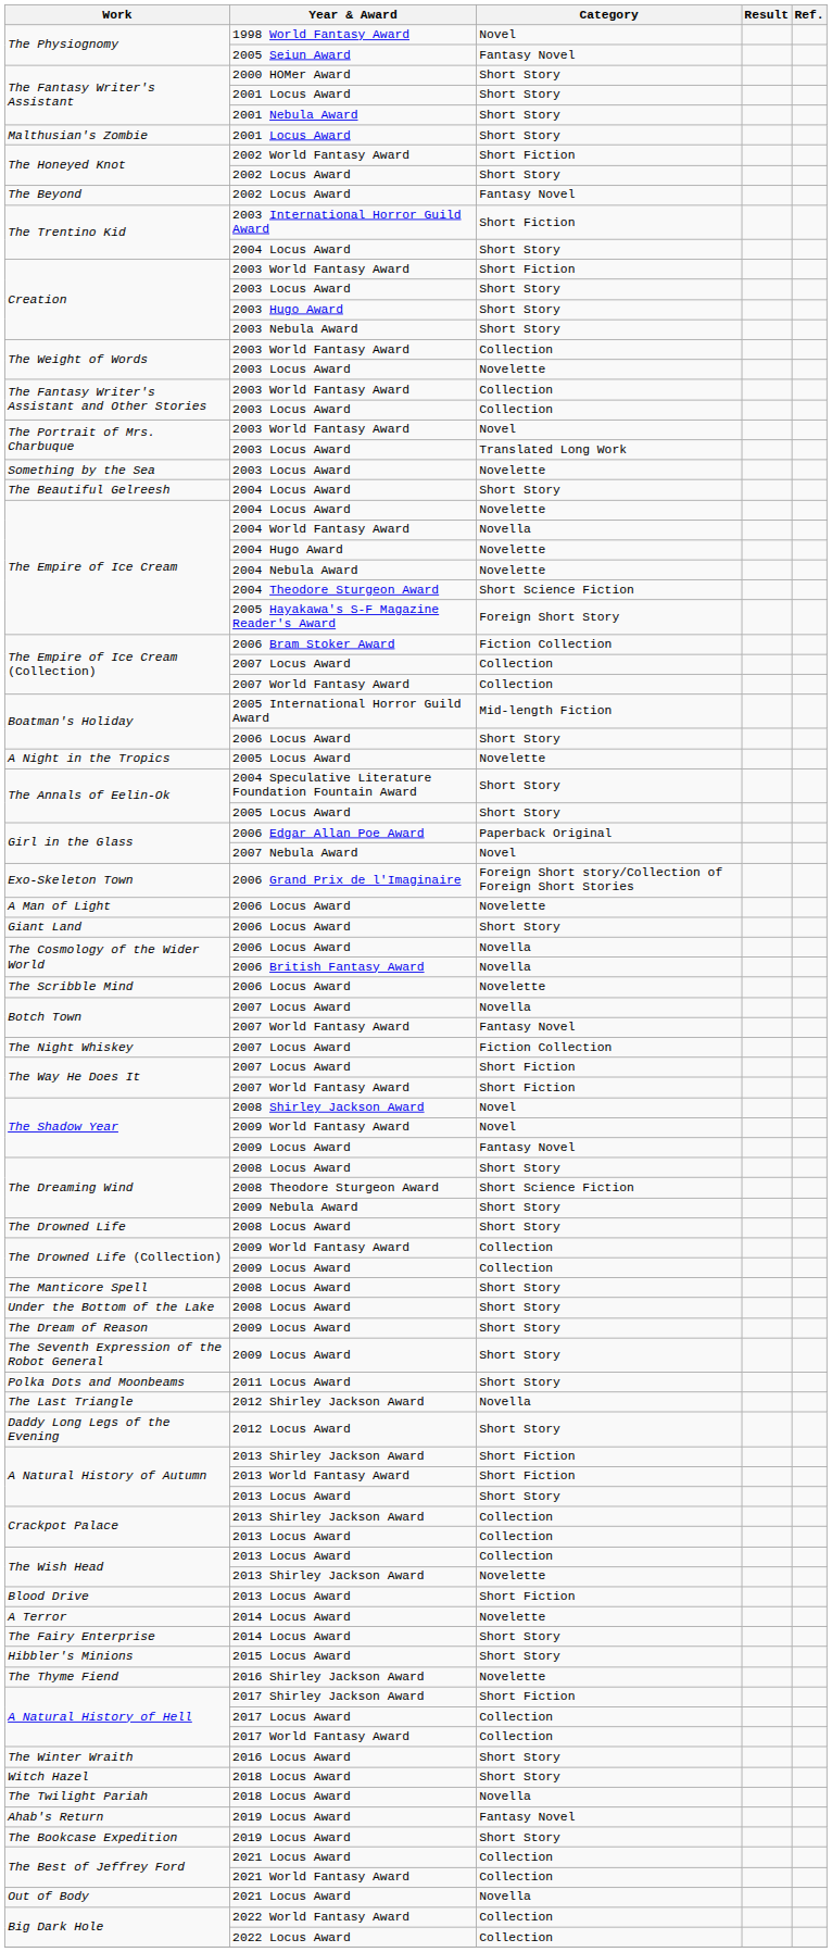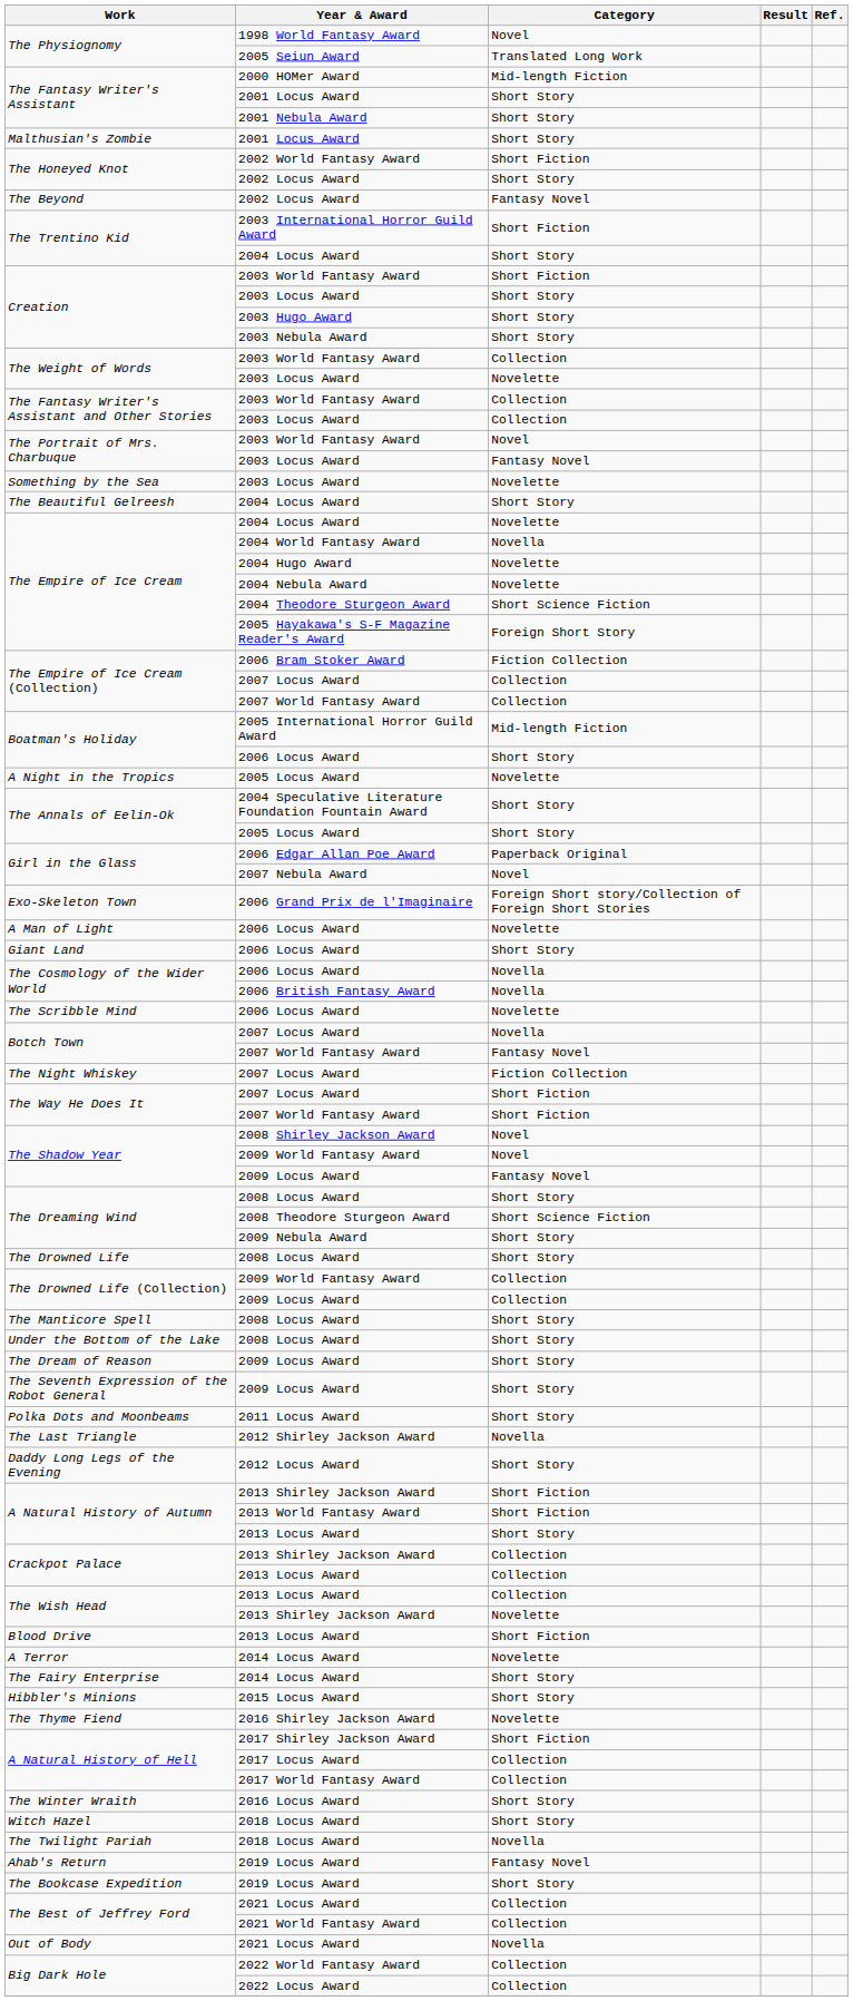The Physiognomy / 2005 Seiun Award | Category: Fantasy Novel -> Translated Long Work
The Fantasy Writer's Assistant / 2000 HOMer Award | Category: Short Story -> Mid-length Fiction
The Portrait of Mrs. Charbuque / 2003 Locus Award | Category: Translated Long Work -> Fantasy Novel
